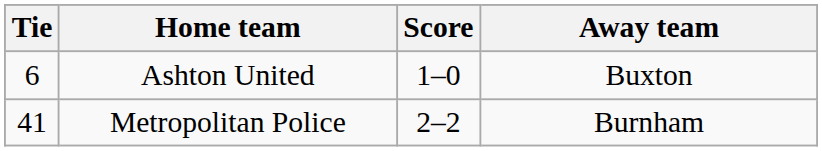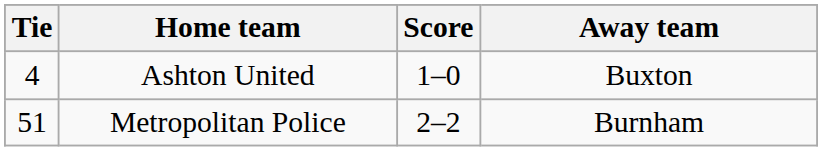Ashton United | Tie: 6 -> 4
Metropolitan Police | Tie: 41 -> 51
